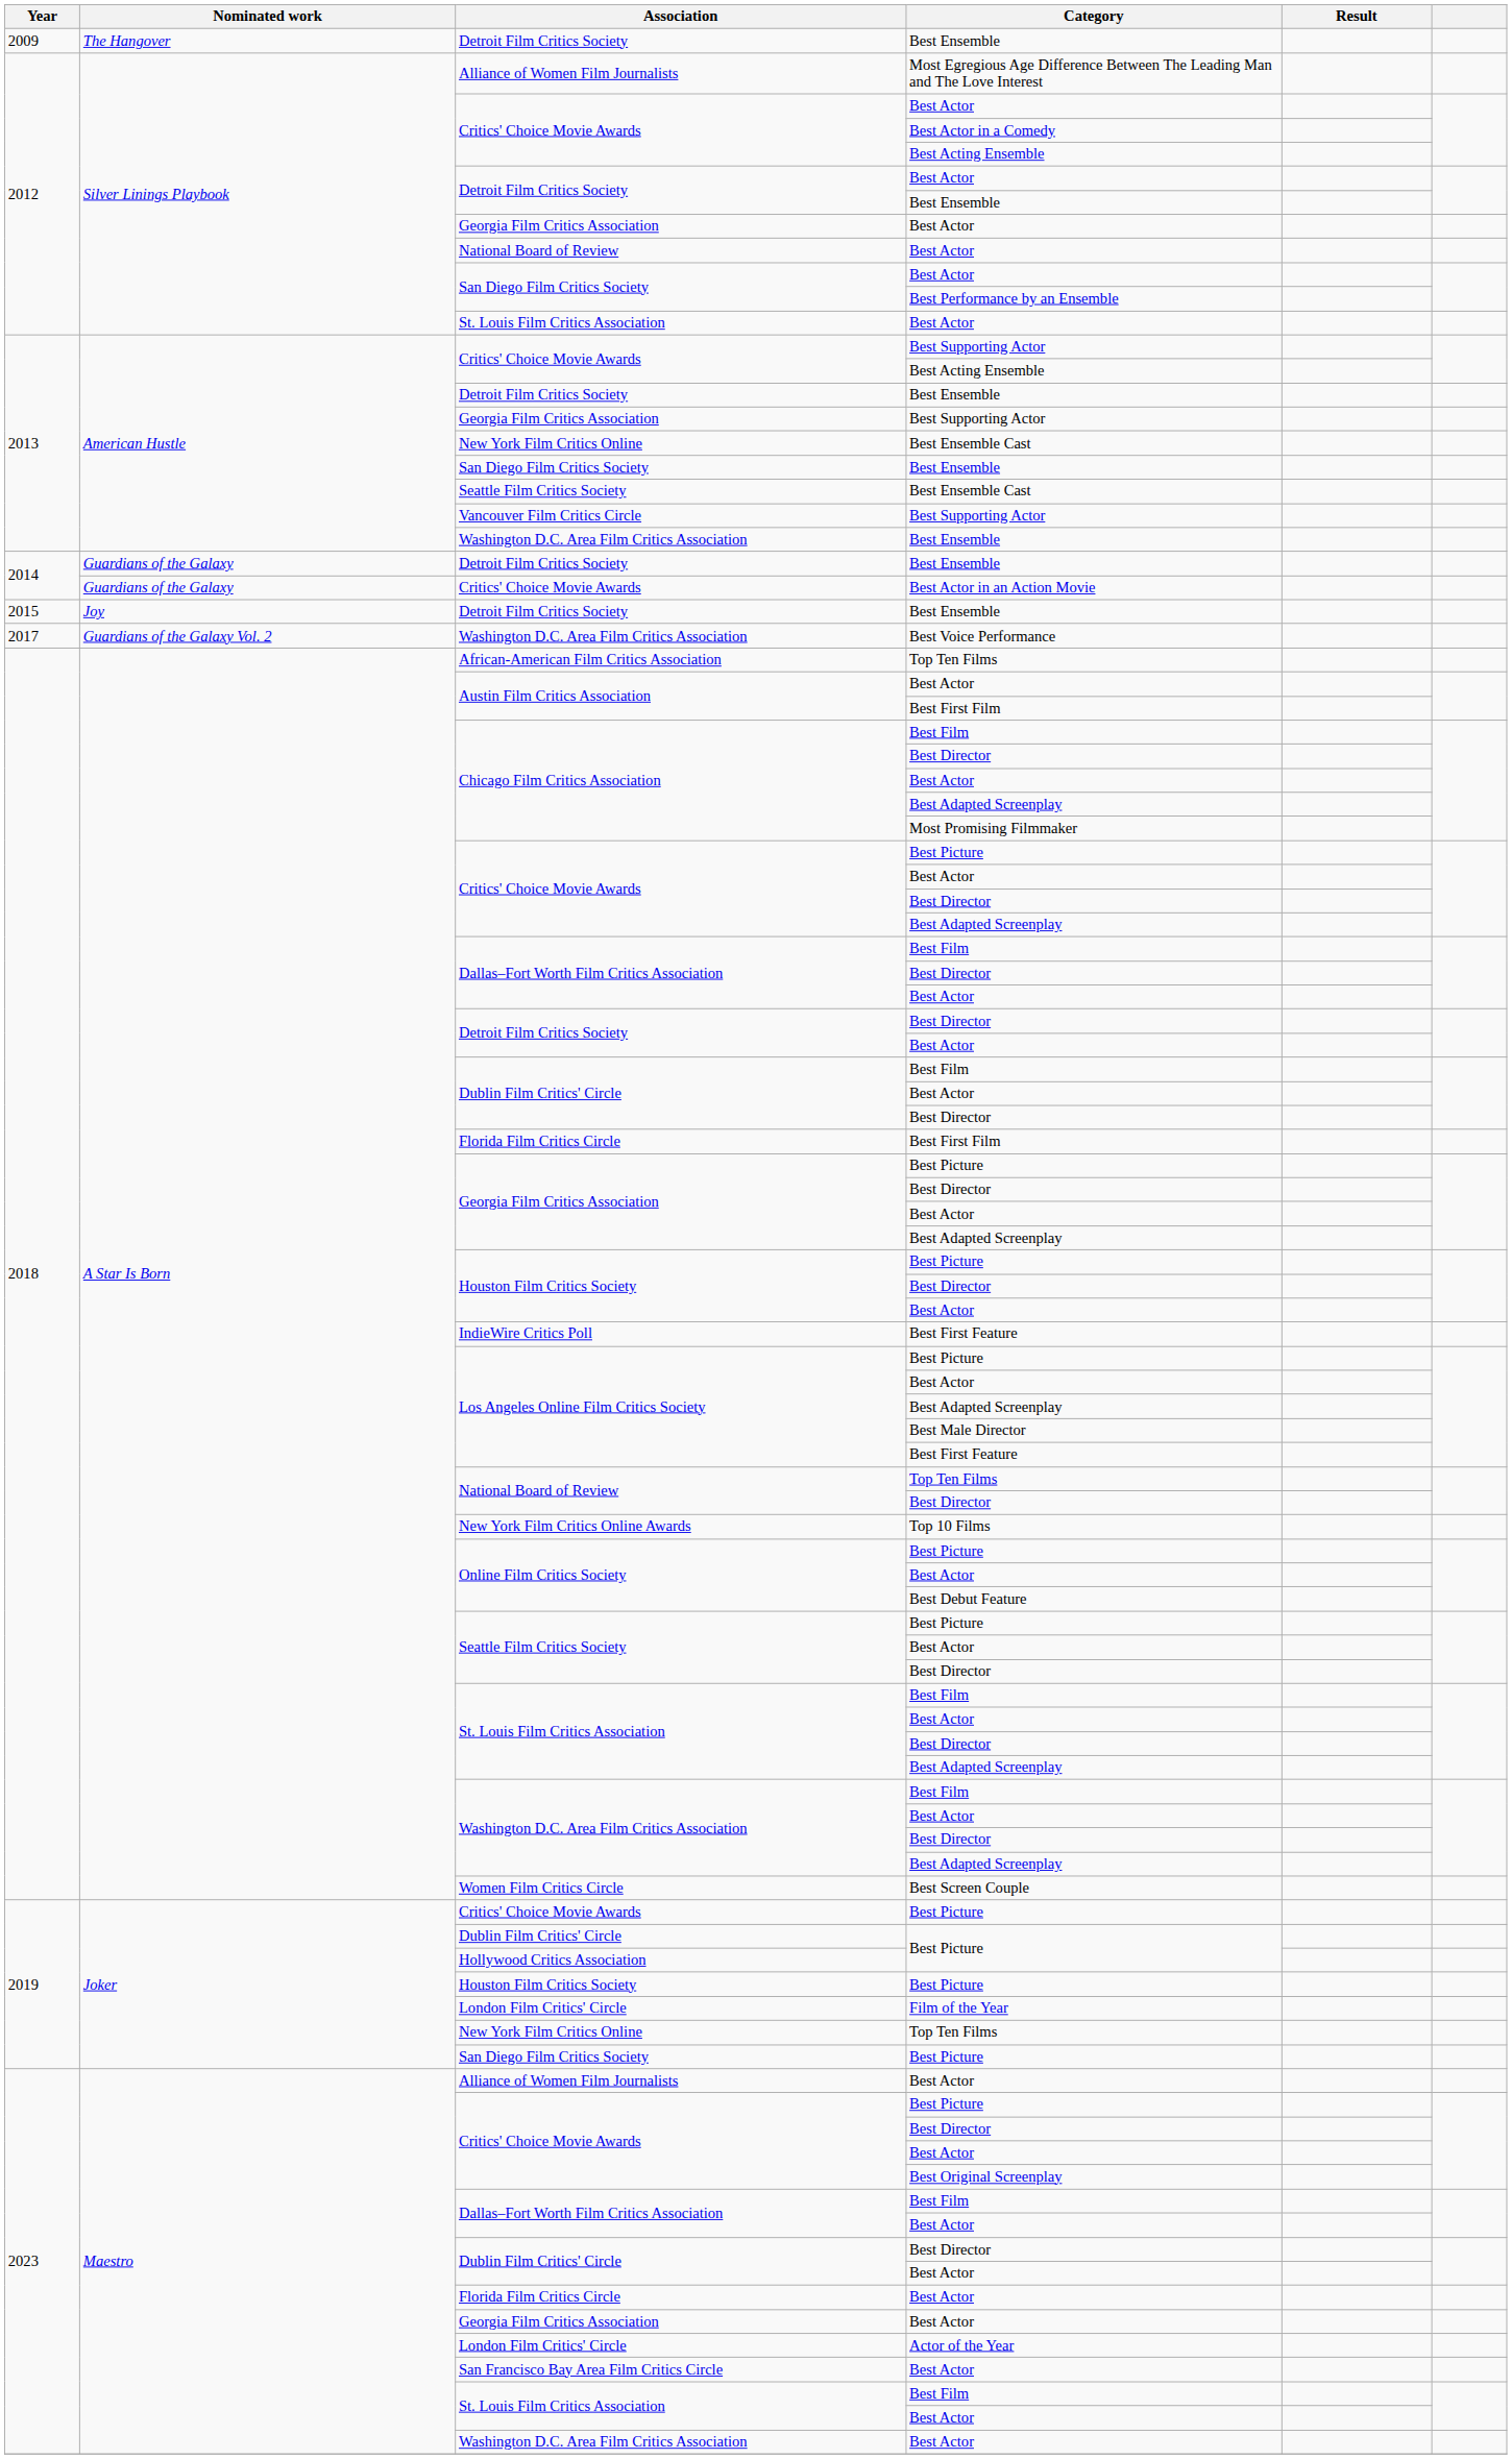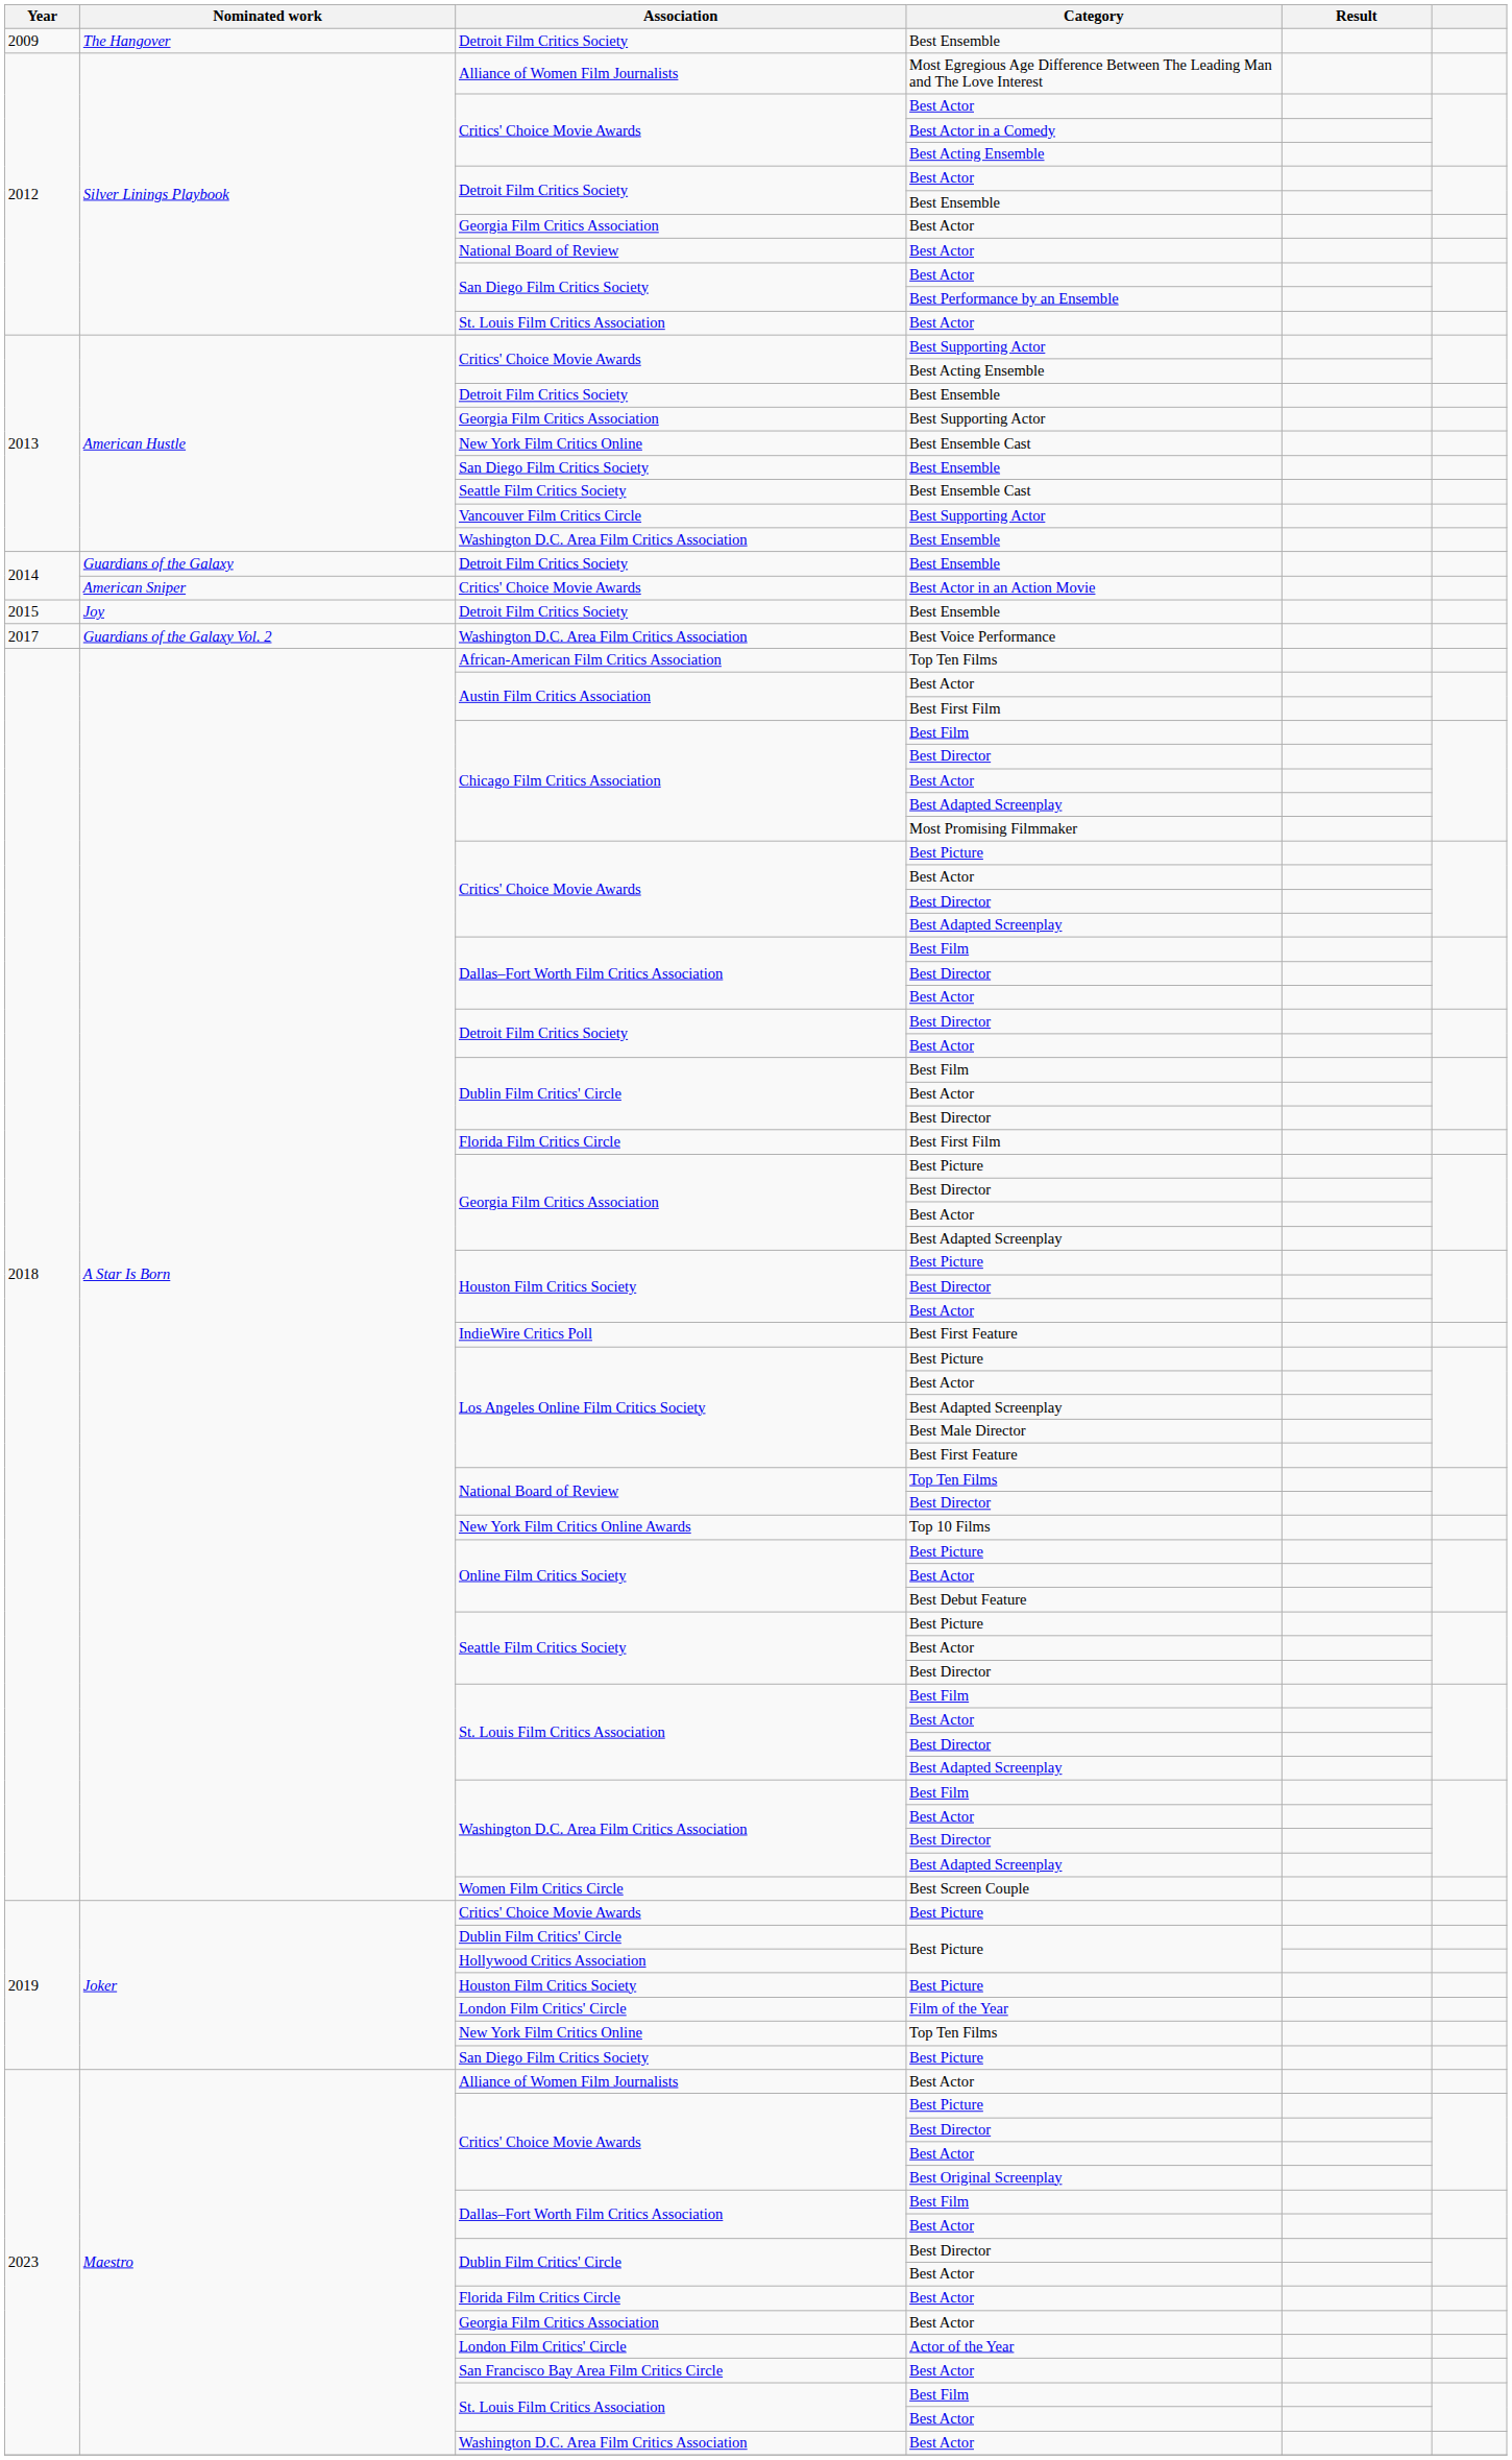Critics' Choice Movie Awards / Best Actor in an Action Movie | Nominated work: Guardians of the Galaxy -> American Sniper
